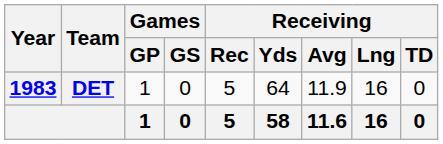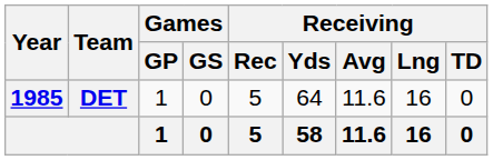DET | Year: 1983 -> 1985
DET | Receiving / Avg: 11.9 -> 11.6
